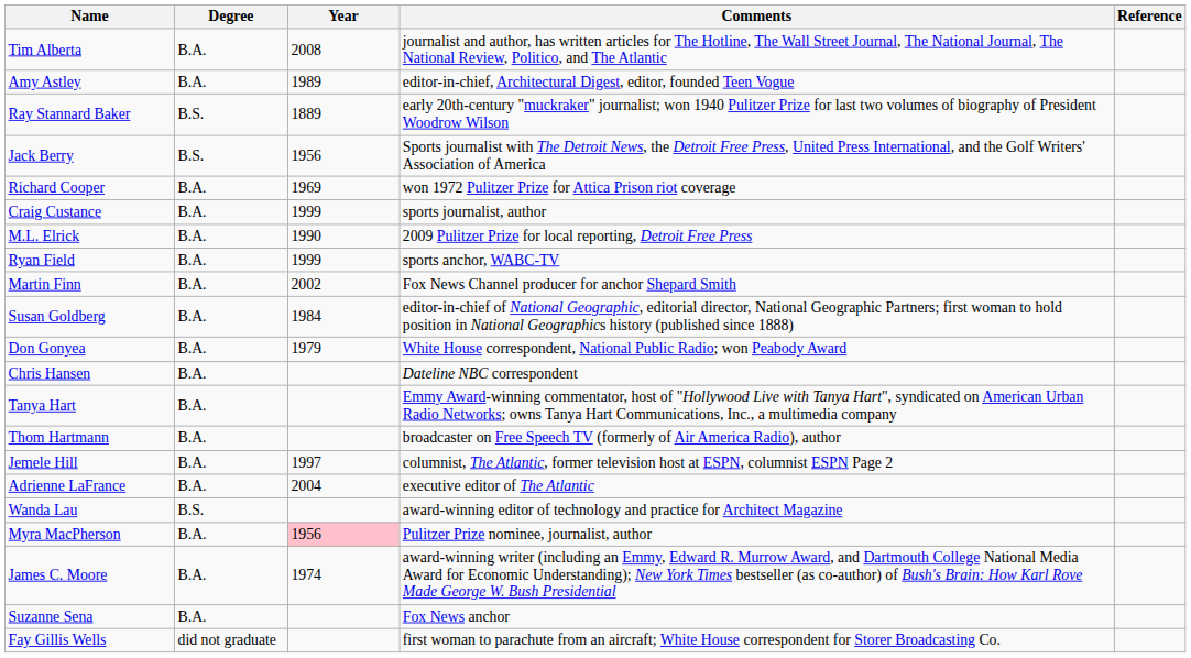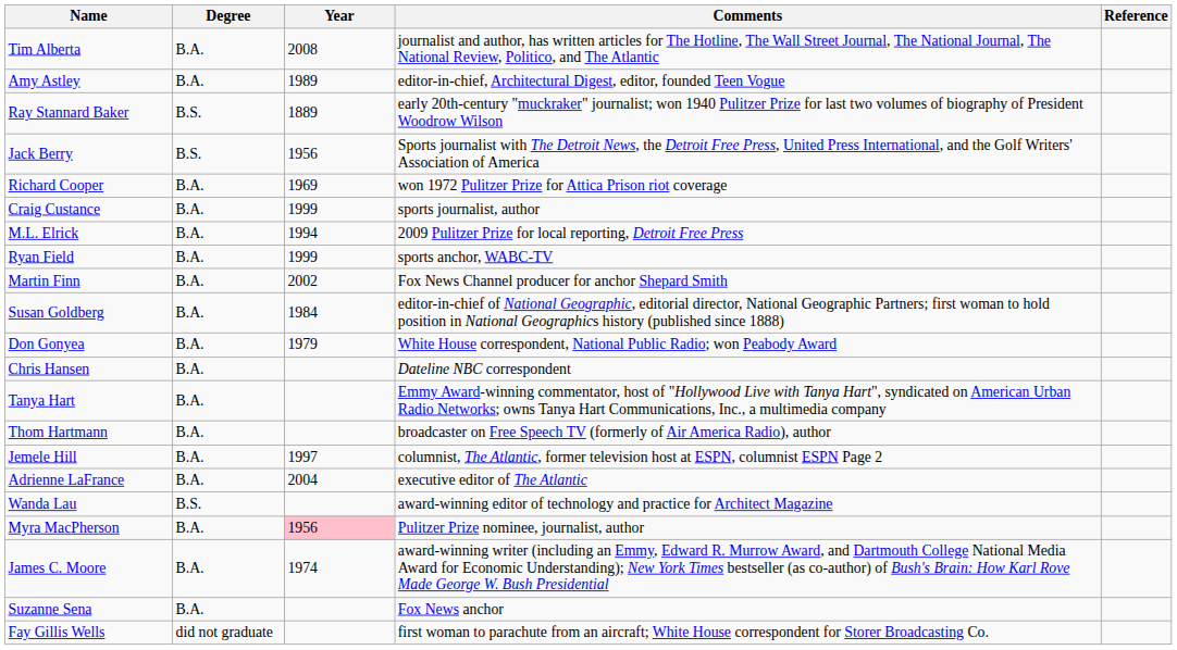M.L. Elrick | Year: 1990 -> 1994
